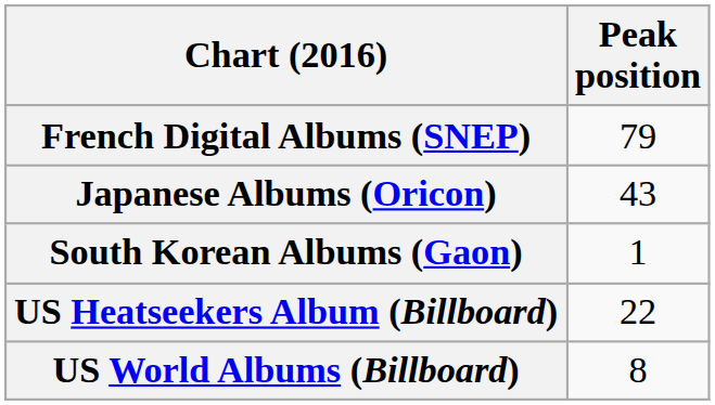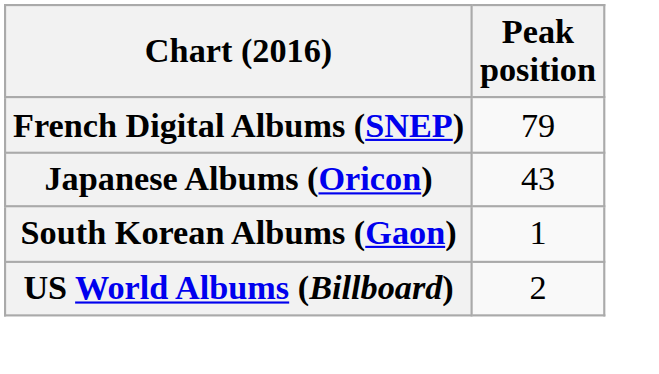- row: US Heatseekers Album (Billboard) | 22
US World Albums (Billboard) | Peak position: 8 -> 2
